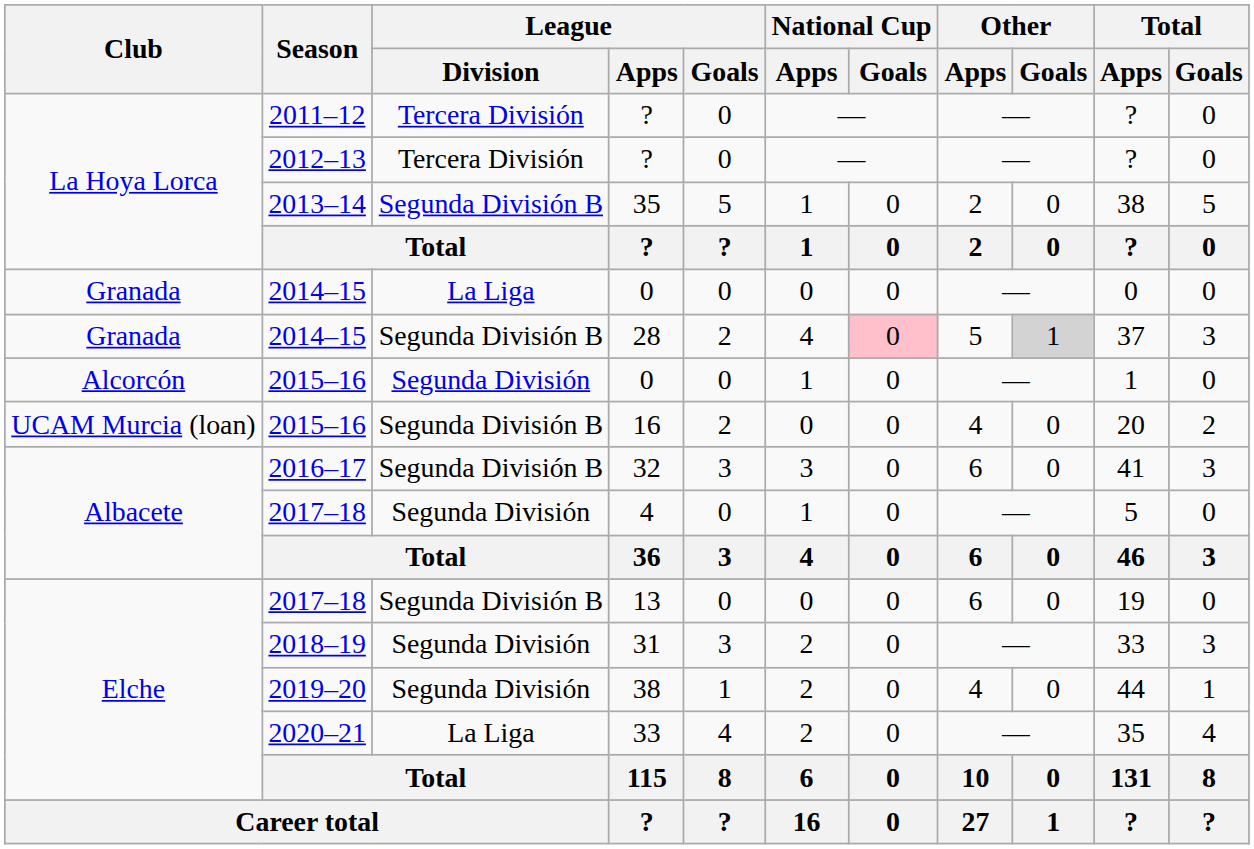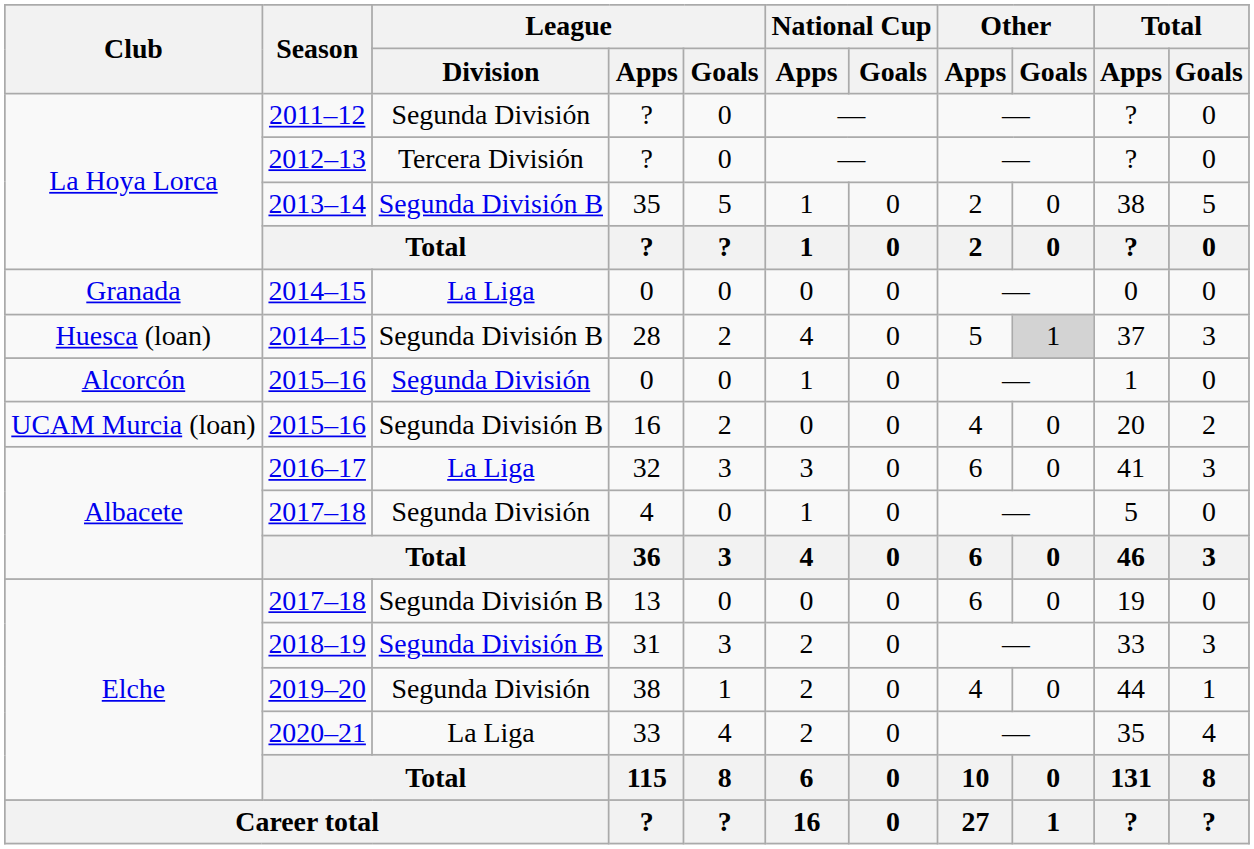2011–12 / ? | League / Division: Tercera División -> Segunda División
28 | Club: Granada -> Huesca (loan)
28 | National Cup / Goals: pink background -> no background
32 | League / Division: Segunda División B -> La Liga
31 | League / Division: Segunda División -> Segunda División B
